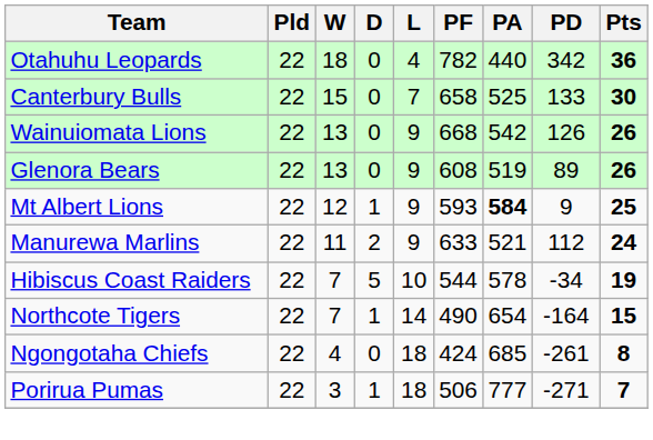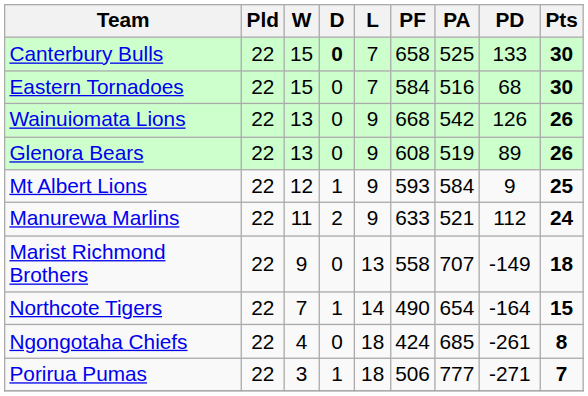- row: Otahuhu Leopards | 22 | 18 | 0 | 4 | 782 | 440 | 342 | 36
Canterbury Bulls | D: normal -> bold
+ row: Eastern Tornadoes | 22 | 15 | 0 | 7 | 584 | 516 | 68 | 30
Mt Albert Lions | PA: bold -> normal
- row: Hibiscus Coast Raiders | 22 | 7 | 5 | 10 | 544 | 578 | -34 | 19
+ row: Marist Richmond Brothers | 22 | 9 | 0 | 13 | 558 | 707 | -149 | 18
